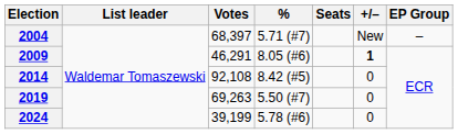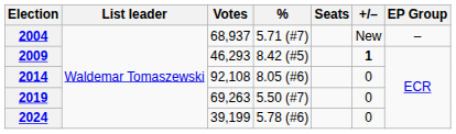2004 | Votes: 68,397 -> 68,937
2009 | Votes: 46,291 -> 46,293
2009 | %: 8.05 (#6) -> 8.42 (#5)
2014 | %: 8.42 (#5) -> 8.05 (#6)
